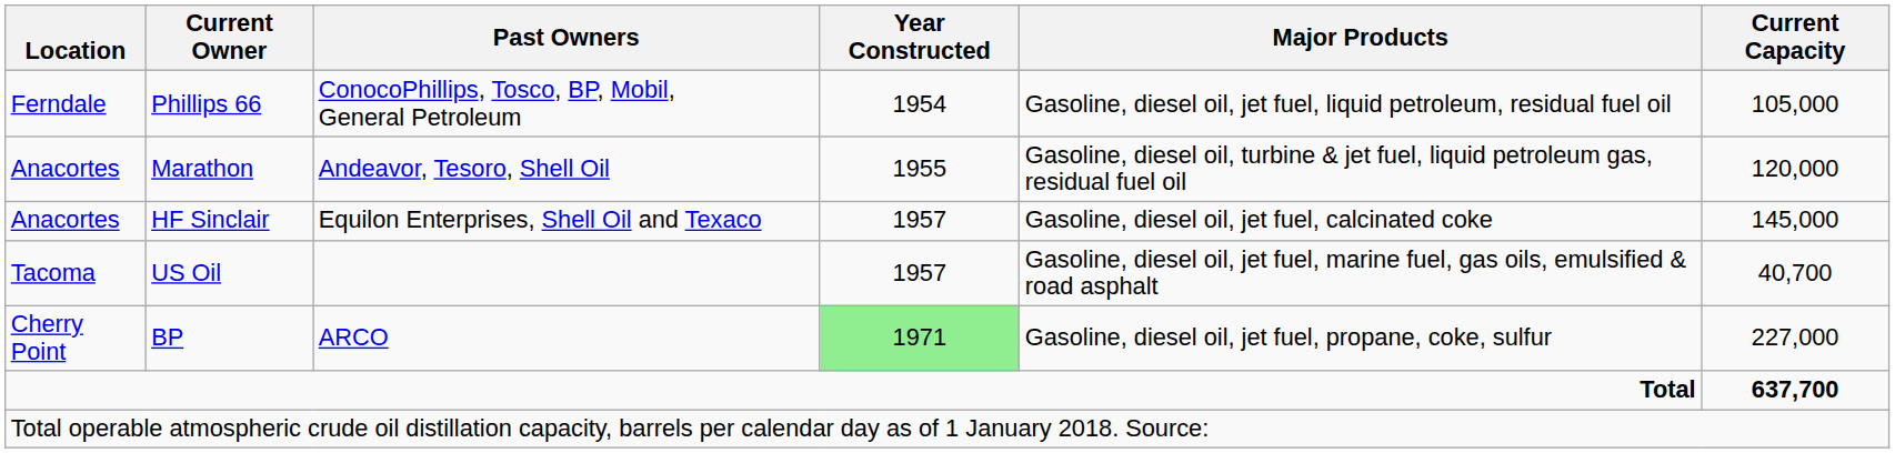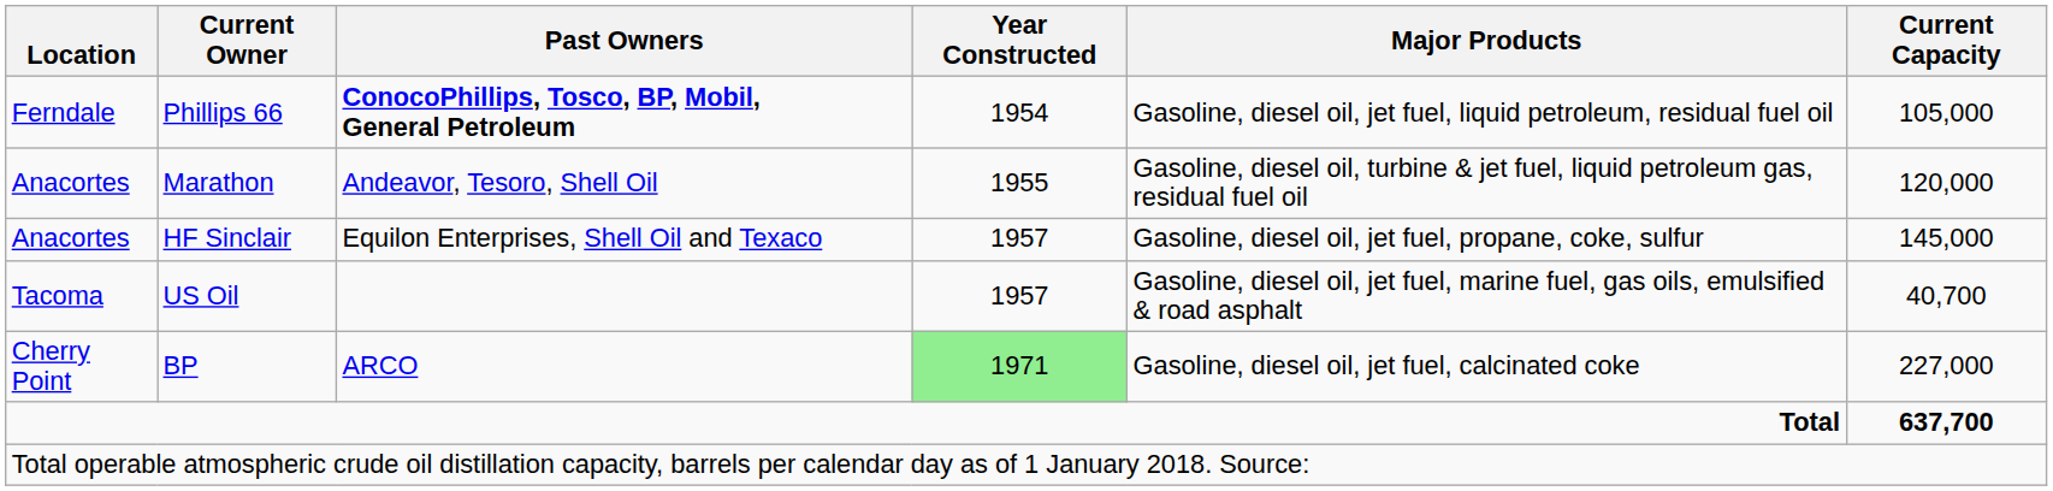Phillips 66 | Past Owners: normal -> bold
HF Sinclair | Major Products: Gasoline, diesel oil, jet fuel, calcinated coke -> Gasoline, diesel oil, jet fuel, propane, coke, sulfur
BP | Major Products: Gasoline, diesel oil, jet fuel, propane, coke, sulfur -> Gasoline, diesel oil, jet fuel, calcinated coke
